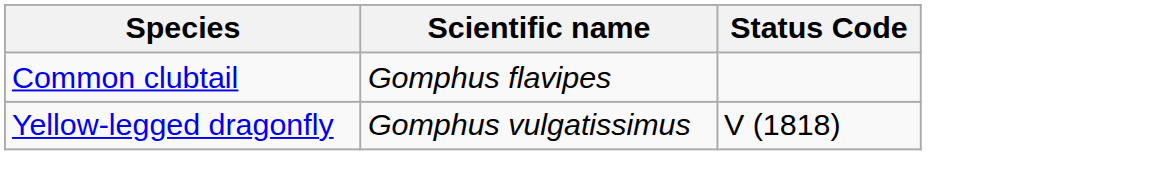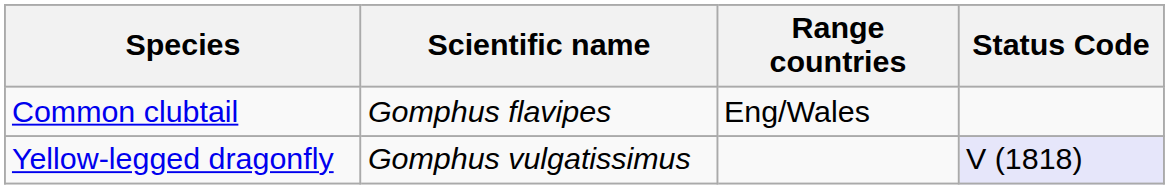+ column: Range countries | Eng/Wales
Yellow-legged dragonfly | Status Code: no background -> lavender background
